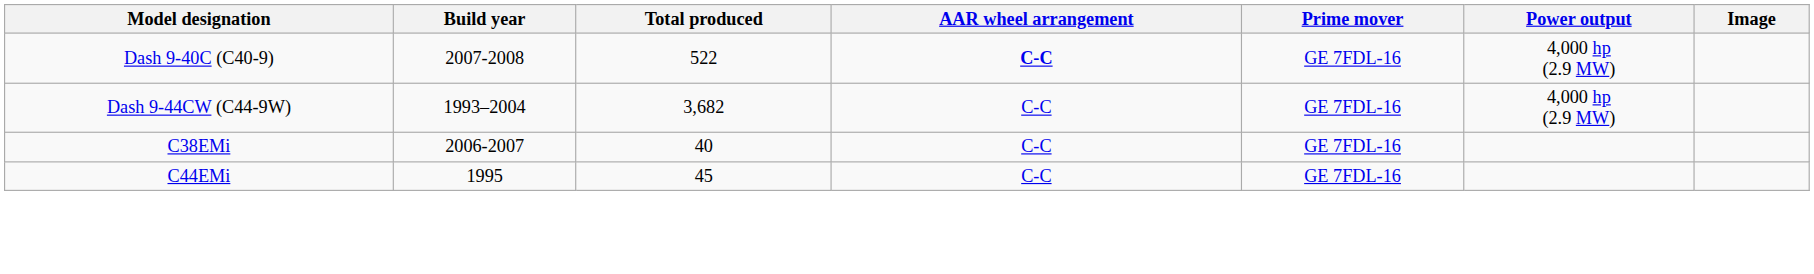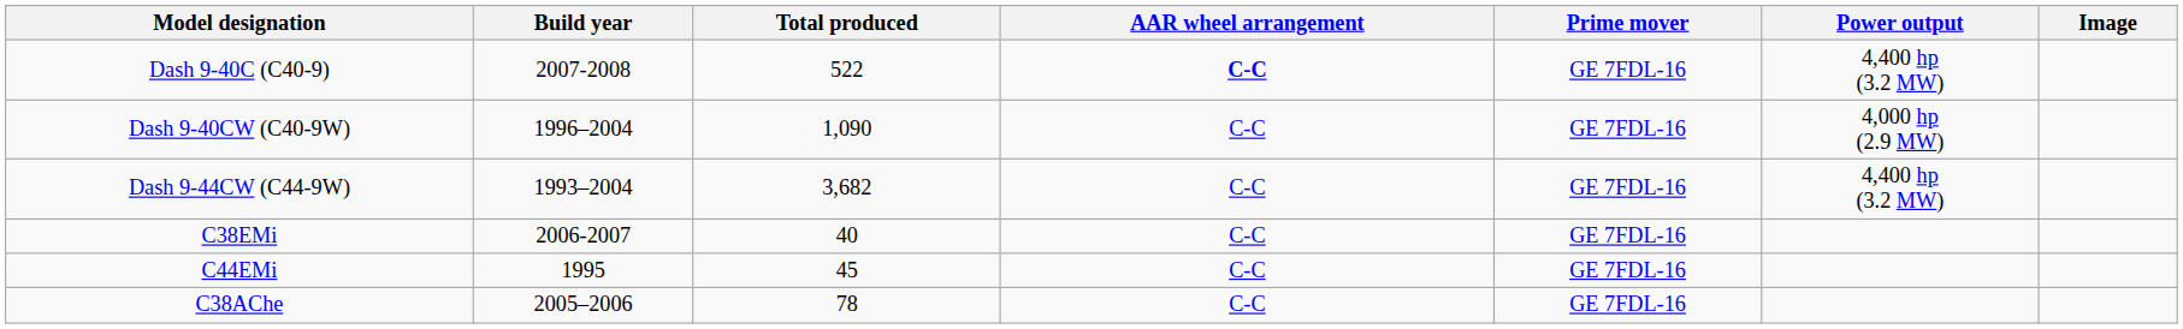Dash 9-40C (C40-9) | Power output: 4,000 hp (2.9 MW) -> 4,400 hp (3.2 MW)
+ row: Dash 9-40CW (C40-9W) | 1996–2004 | 1,090 | C-C | GE 7FDL-16 | 4,000 hp (2.9 MW)
Dash 9-44CW (C44-9W) | Power output: 4,000 hp (2.9 MW) -> 4,400 hp (3.2 MW)
+ row: C38AChe | 2005–2006 | 78 | C-C | GE 7FDL-16
